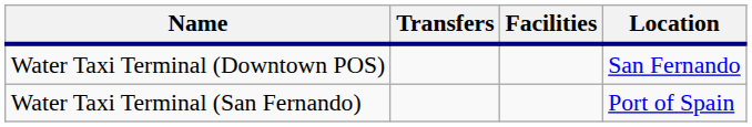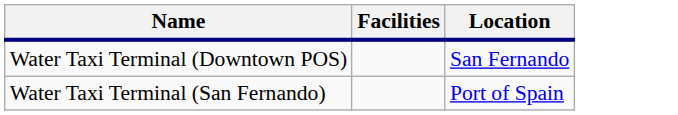- column: Transfers
